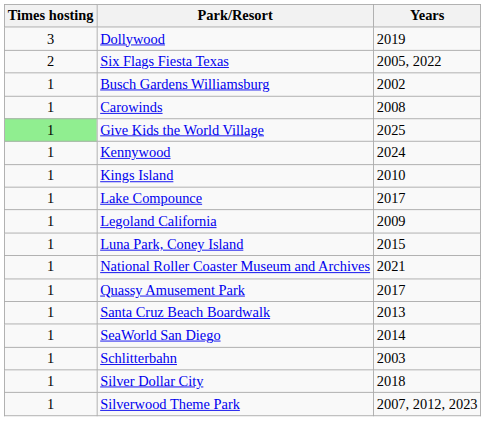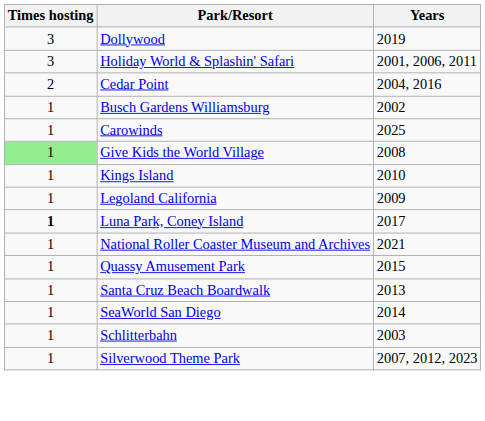+ row: 3 | Holiday World & Splashin' Safari | 2001, 2006, 2011
+ row: 2 | Cedar Point | 2004, 2016
- row: 2 | Six Flags Fiesta Texas | 2005, 2022
Carowinds | Years: 2008 -> 2025
Give Kids the World Village | Years: 2025 -> 2008
- row: 1 | Kennywood | 2024
- row: 1 | Lake Compounce | 2017
Luna Park, Coney Island | Times hosting: normal -> bold
Luna Park, Coney Island | Years: 2015 -> 2017
Quassy Amusement Park | Years: 2017 -> 2015
- row: 1 | Silver Dollar City | 2018
